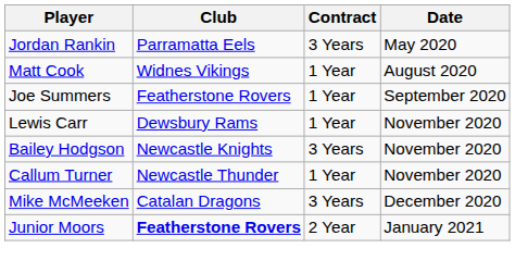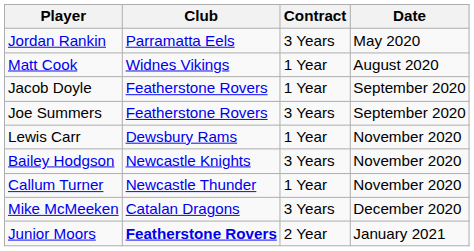+ row: Jacob Doyle | Featherstone Rovers | 1 Year | September 2020
Joe Summers | Contract: 1 Year -> 3 Years
